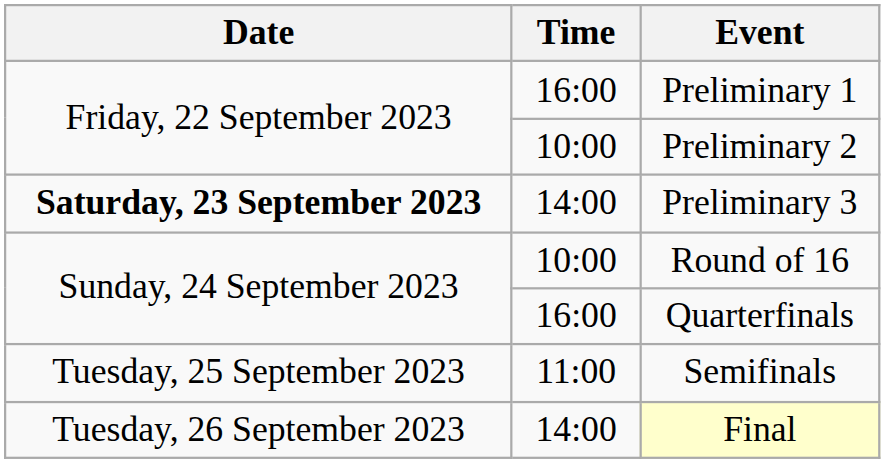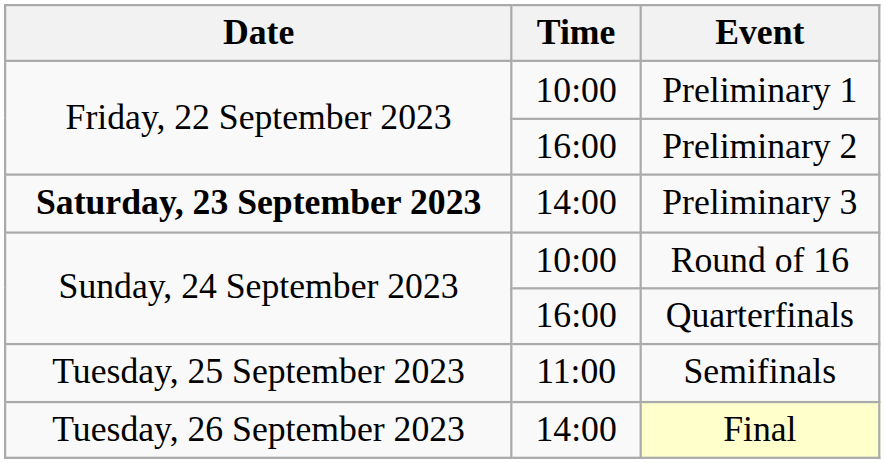Preliminary 1 | Time: 16:00 -> 10:00
Preliminary 2 | Time: 10:00 -> 16:00
